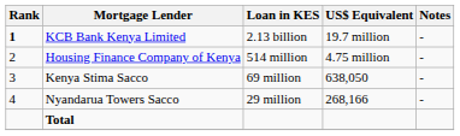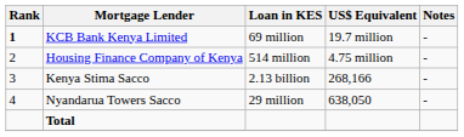KCB Bank Kenya Limited | Loan in KES: 2.13 billion -> 69 million
Kenya Stima Sacco | Loan in KES: 69 million -> 2.13 billion
Kenya Stima Sacco | US$ Equivalent: 638,050 -> 268,166
Nyandarua Towers Sacco | US$ Equivalent: 268,166 -> 638,050
